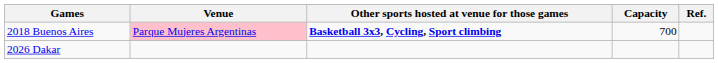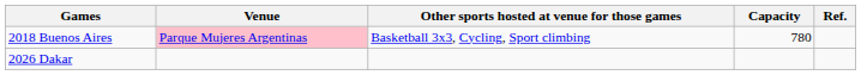2018 Buenos Aires | Other sports hosted at venue for those games: bold -> normal
2018 Buenos Aires | Capacity: 700 -> 780
